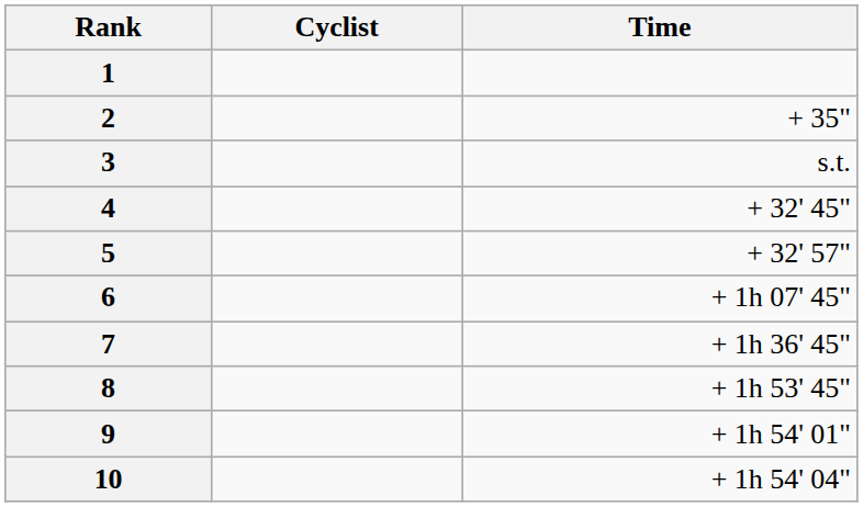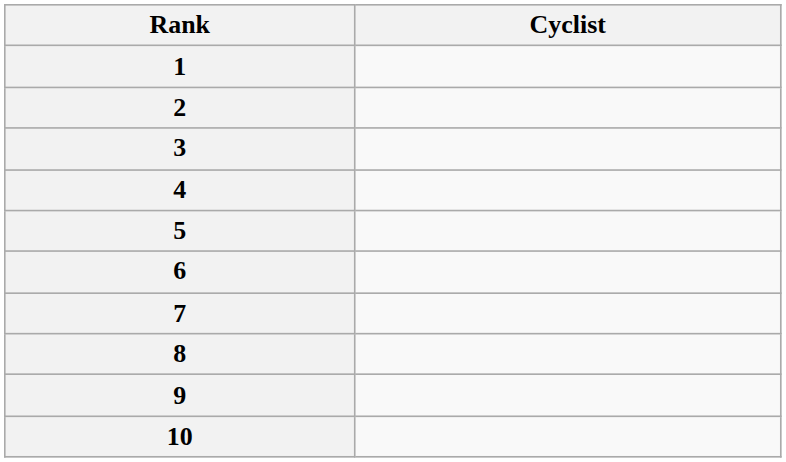- column: Time | + 35" | s.t. | + 32' 45" | + 32' 57" | + 1h 07' 45" | + 1h 36' 45" | + 1h 53' 45" | + 1h 54' 01" | + 1h 54' 04"
